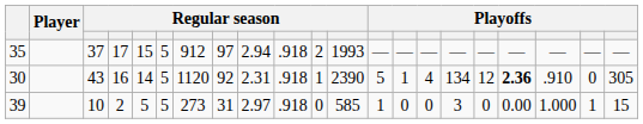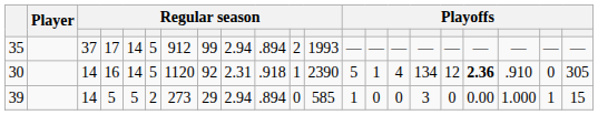35 | column 5: 15 -> 14
35 | column 8: 97 -> 99
35 | column 10: .918 -> .894
30 | column 3: 43 -> 14
39 | column 3: 10 -> 14
39 | column 4: 2 -> 5
39 | column 6: 5 -> 2
39 | column 8: 31 -> 29
39 | column 9: 2.97 -> 2.94
39 | column 10: .918 -> .894
